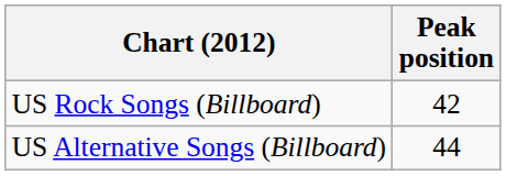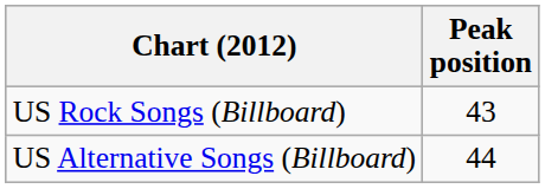US Rock Songs (Billboard) | Peak position: 42 -> 43
